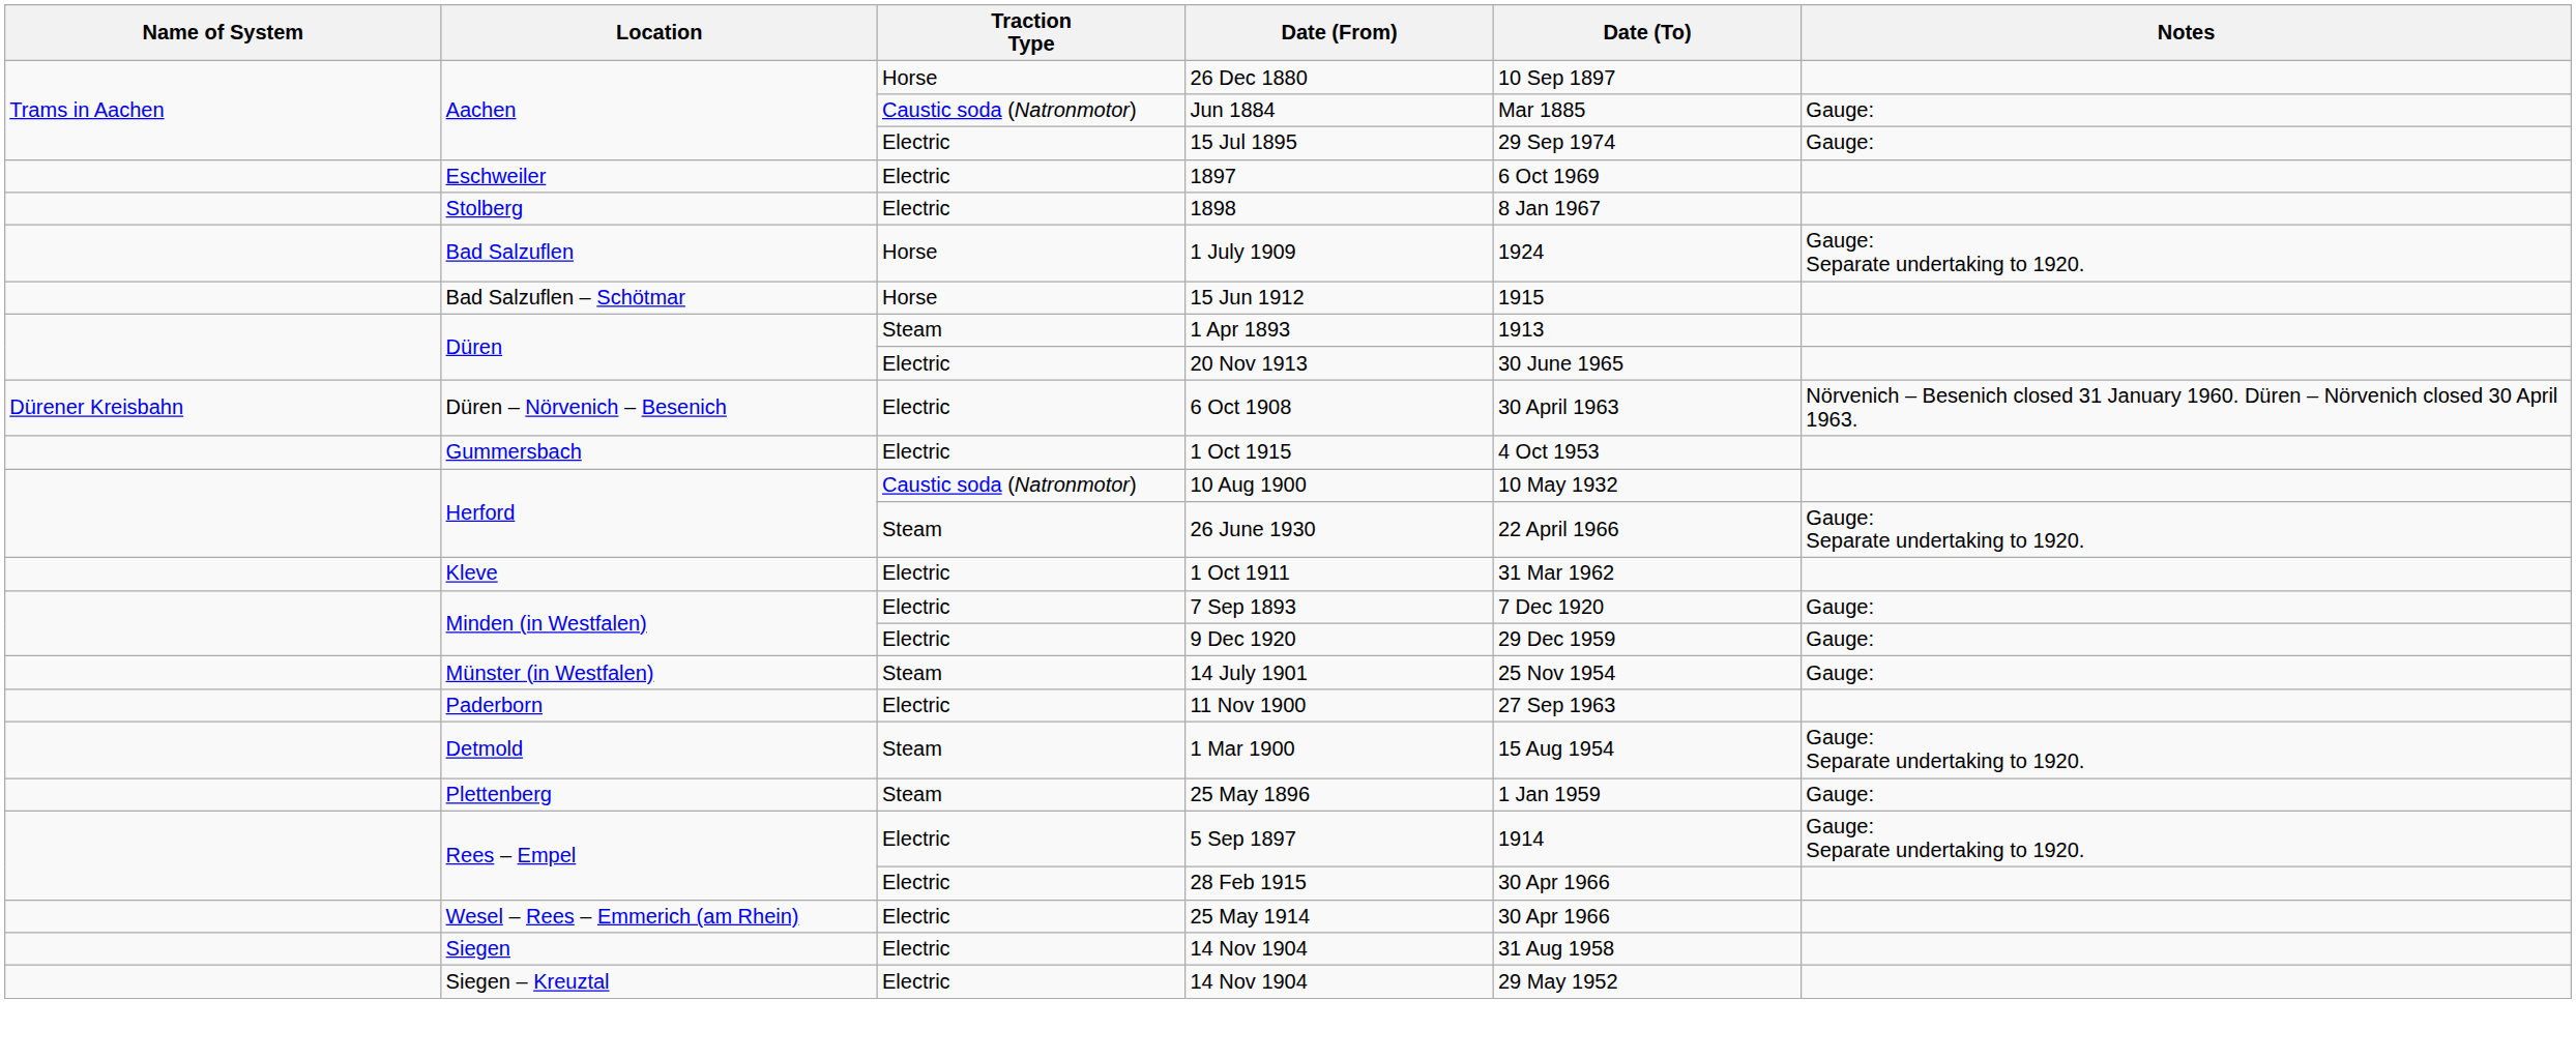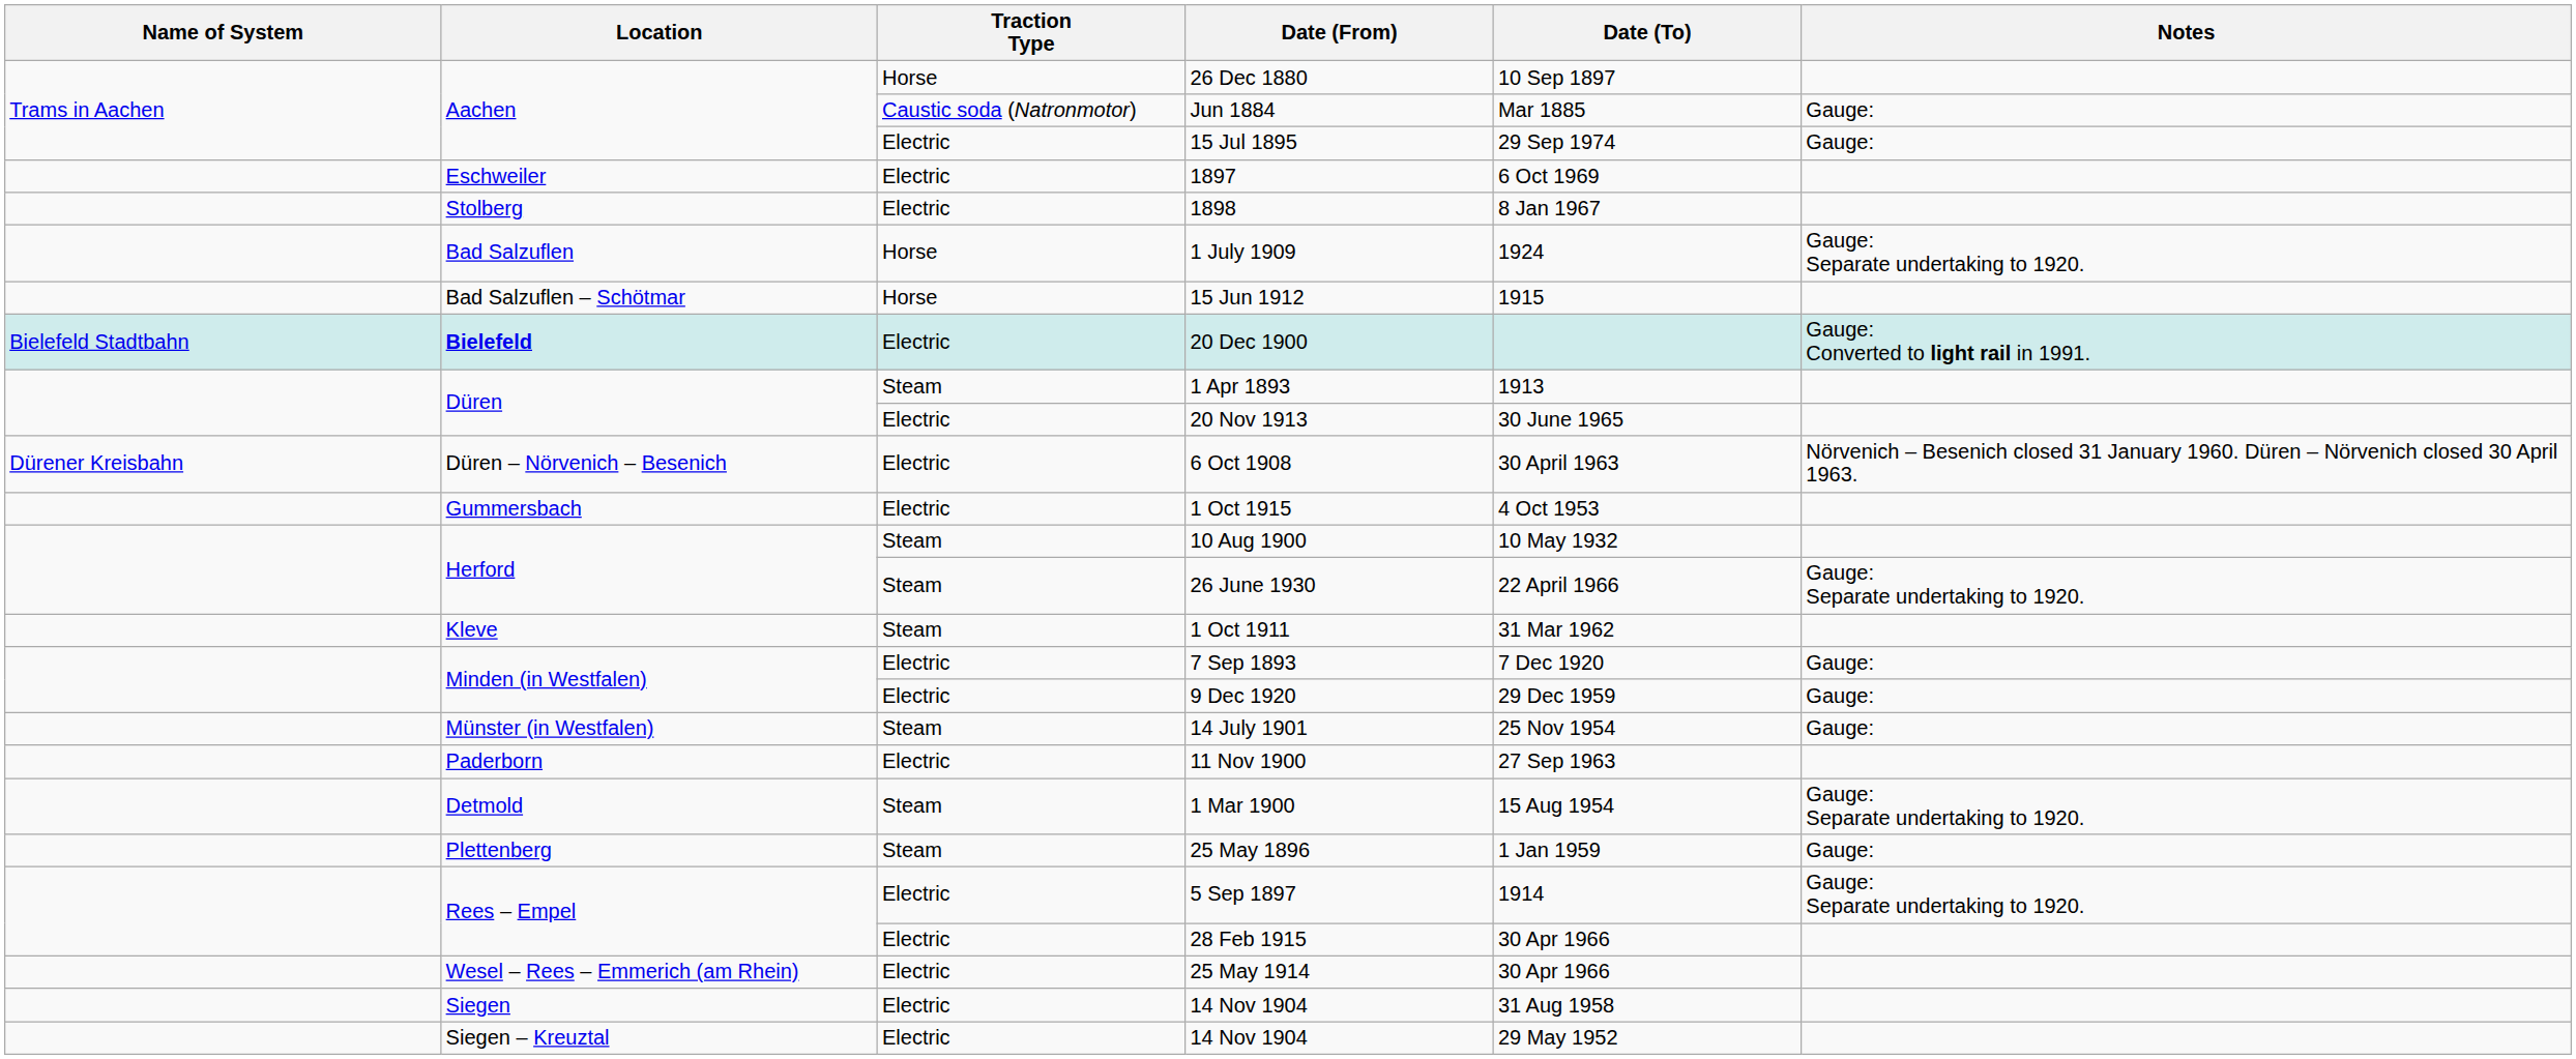+ row: Bielefeld Stadtbahn | Bielefeld | Electric | 20 Dec 1900 | Gauge: Converted to light rail in 1991.
10 Aug 1900 | Traction Type: Caustic soda (Natronmotor) -> Steam
1 Oct 1911 | Traction Type: Electric -> Steam
